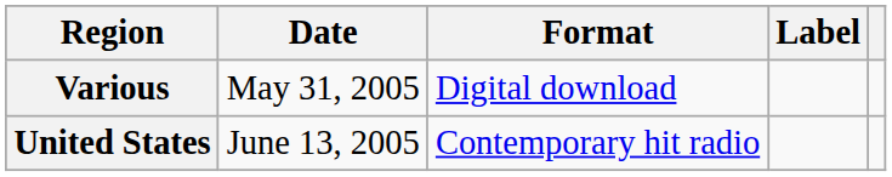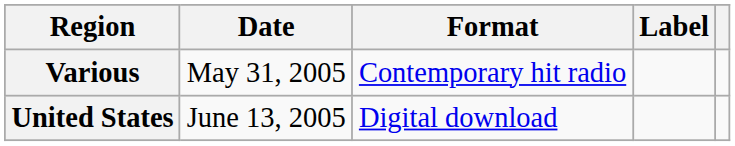Various | Format: Digital download -> Contemporary hit radio
United States | Format: Contemporary hit radio -> Digital download
